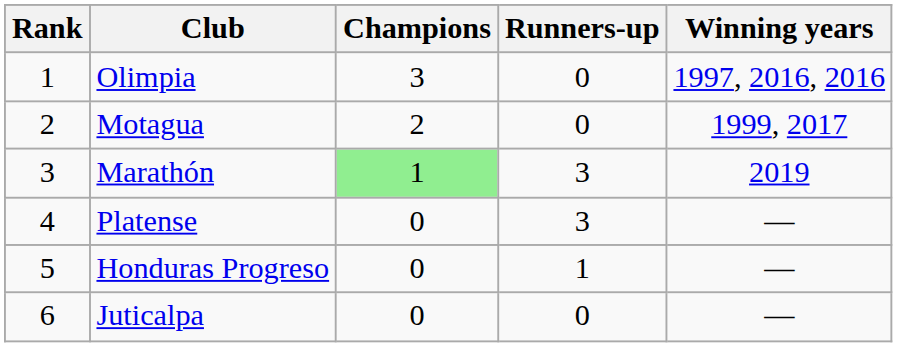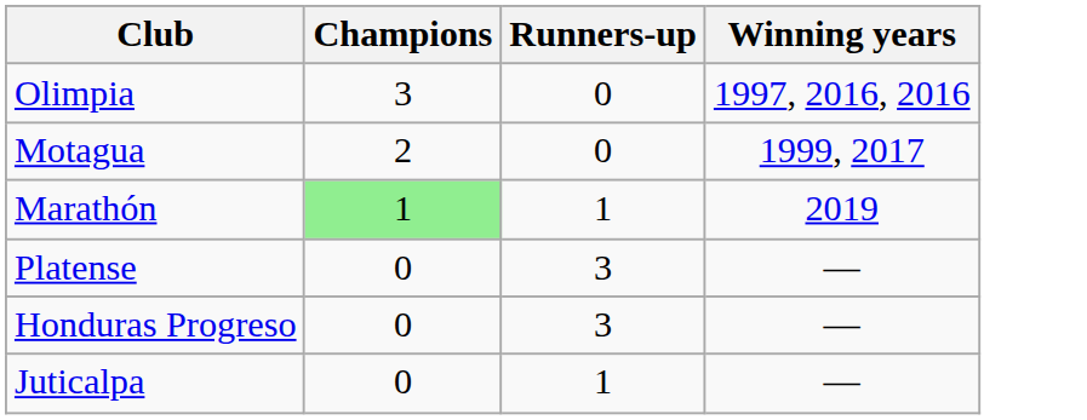- column: Rank | 1 | 2 | 3 | 4 | 5 | 6
Marathón | Runners-up: 3 -> 1
Honduras Progreso | Runners-up: 1 -> 3
Juticalpa | Runners-up: 0 -> 1
